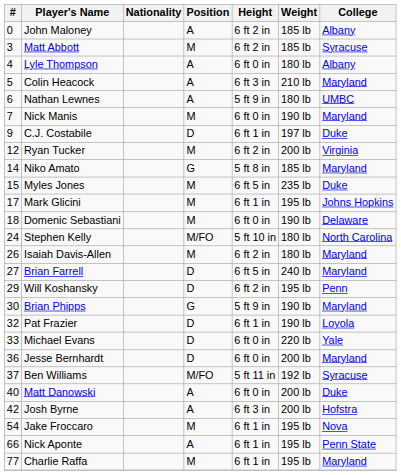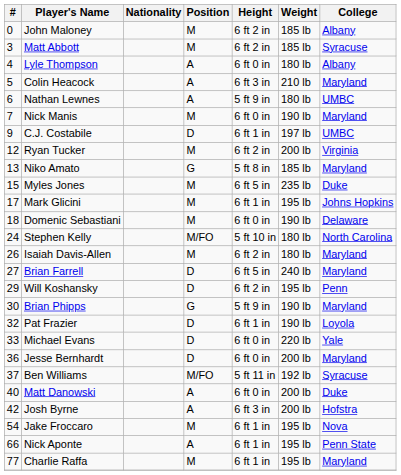John Maloney | Position: A -> M
C.J. Costabile | College: Duke -> UMBC
Niko Amato | #: 14 -> 13
